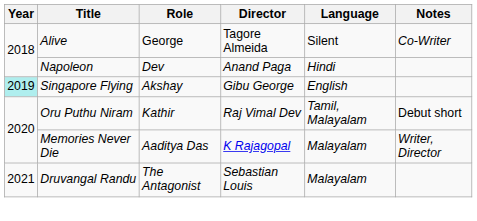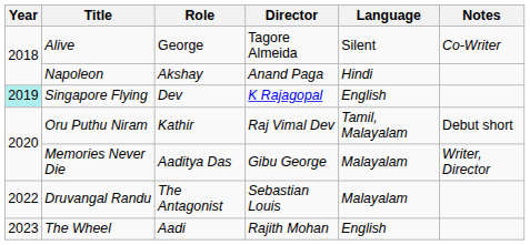Napoleon | Role: Dev -> Akshay
Singapore Flying | Role: Akshay -> Dev
Singapore Flying | Director: Gibu George -> K Rajagopal
Memories Never Die | Director: K Rajagopal -> Gibu George
Druvangal Randu | Year: 2021 -> 2022
+ row: 2023 | The Wheel | Aadi | Rajith Mohan | English
